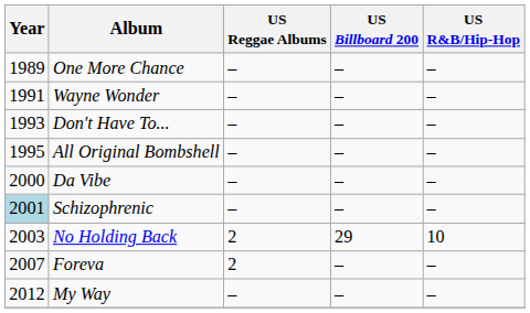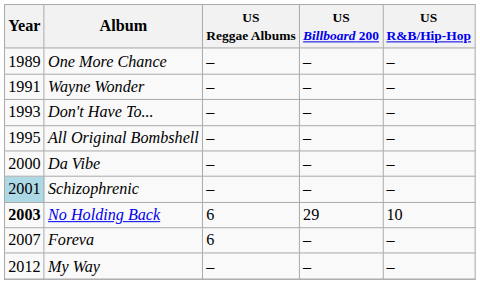No Holding Back | Year: normal -> bold
No Holding Back | US Reggae Albums: 2 -> 6
Foreva | US Reggae Albums: 2 -> 6
